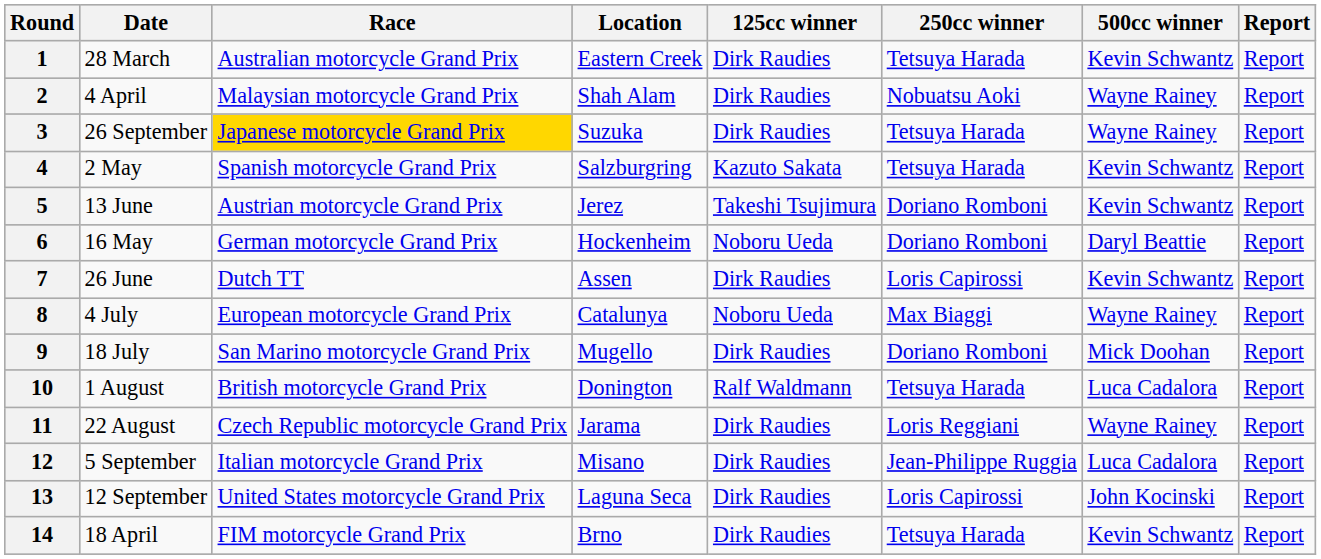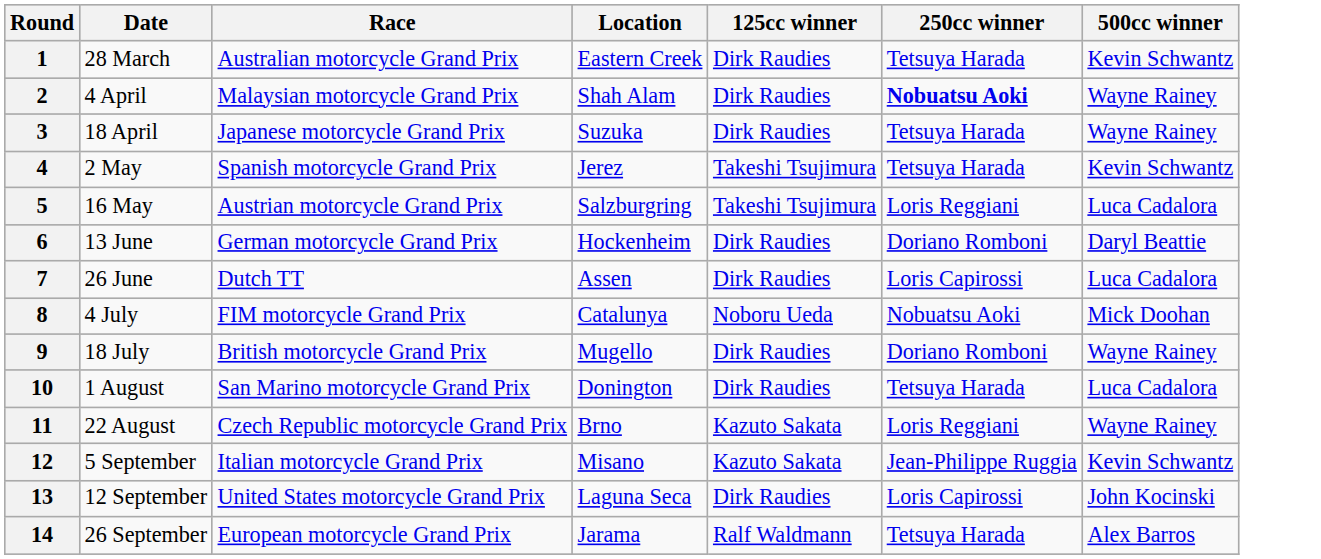- column: Report | Report | Report | Report | Report | Report | Report | Report | Report | Report | Report | Report | Report | Report | Report
2 | 250cc winner: normal -> bold
3 | Date: 26 September -> 18 April
3 | Race: gold background -> no background
4 | Location: Salzburgring -> Jerez
4 | 125cc winner: Kazuto Sakata -> Takeshi Tsujimura
5 | Date: 13 June -> 16 May
5 | Location: Jerez -> Salzburgring
5 | 250cc winner: Doriano Romboni -> Loris Reggiani
5 | 500cc winner: Kevin Schwantz -> Luca Cadalora
6 | Date: 16 May -> 13 June
6 | 125cc winner: Noboru Ueda -> Dirk Raudies
7 | 500cc winner: Kevin Schwantz -> Luca Cadalora
8 | Race: European motorcycle Grand Prix -> FIM motorcycle Grand Prix
8 | 250cc winner: Max Biaggi -> Nobuatsu Aoki
8 | 500cc winner: Wayne Rainey -> Mick Doohan
9 | Race: San Marino motorcycle Grand Prix -> British motorcycle Grand Prix
9 | 500cc winner: Mick Doohan -> Wayne Rainey
10 | Race: British motorcycle Grand Prix -> San Marino motorcycle Grand Prix
10 | 125cc winner: Ralf Waldmann -> Dirk Raudies
11 | Location: Jarama -> Brno
11 | 125cc winner: Dirk Raudies -> Kazuto Sakata
12 | 125cc winner: Dirk Raudies -> Kazuto Sakata
12 | 500cc winner: Luca Cadalora -> Kevin Schwantz
14 | Date: 18 April -> 26 September
14 | Race: FIM motorcycle Grand Prix -> European motorcycle Grand Prix
14 | Location: Brno -> Jarama
14 | 125cc winner: Dirk Raudies -> Ralf Waldmann
14 | 500cc winner: Kevin Schwantz -> Alex Barros
